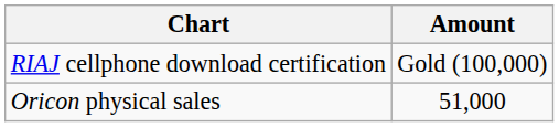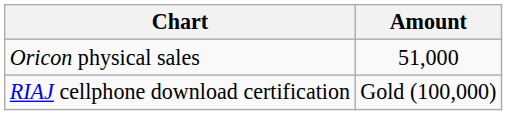rows swapped: Oricon physical sales <-> RIAJ cellphone download certification
